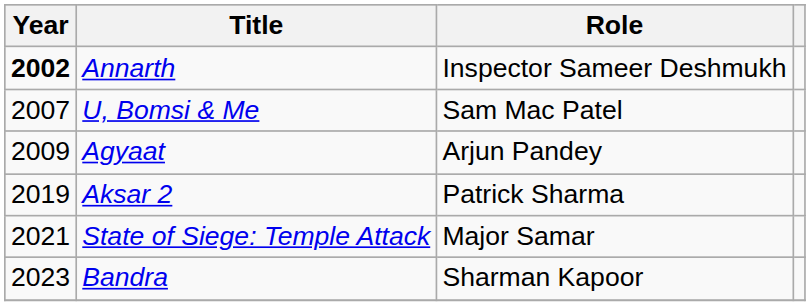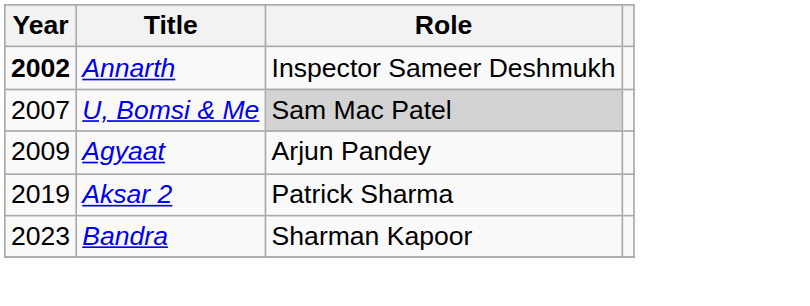U, Bomsi & Me | Role: no background -> lightgrey background
- row: 2021 | State of Siege: Temple Attack | Major Samar
